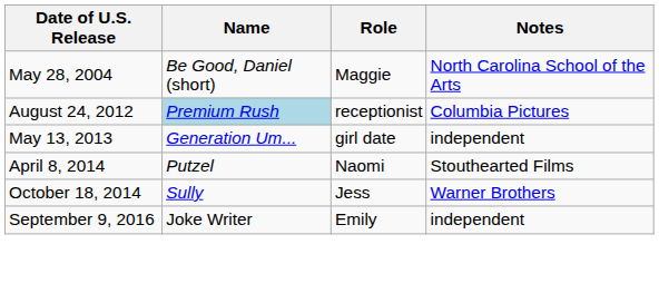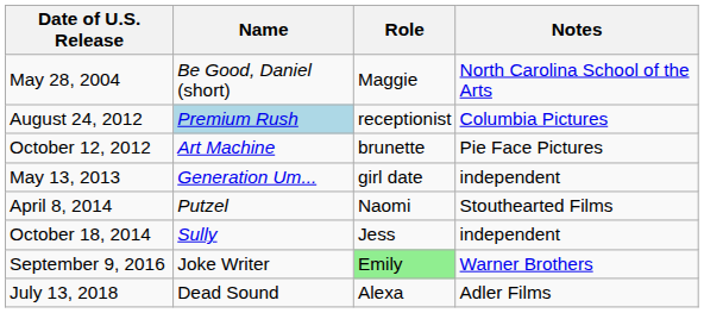+ row: October 12, 2012 | Art Machine | brunette | Pie Face Pictures
October 18, 2014 | Notes: Warner Brothers -> independent
September 9, 2016 | Role: no background -> lightgreen background
September 9, 2016 | Notes: independent -> Warner Brothers
+ row: July 13, 2018 | Dead Sound | Alexa | Adler Films
